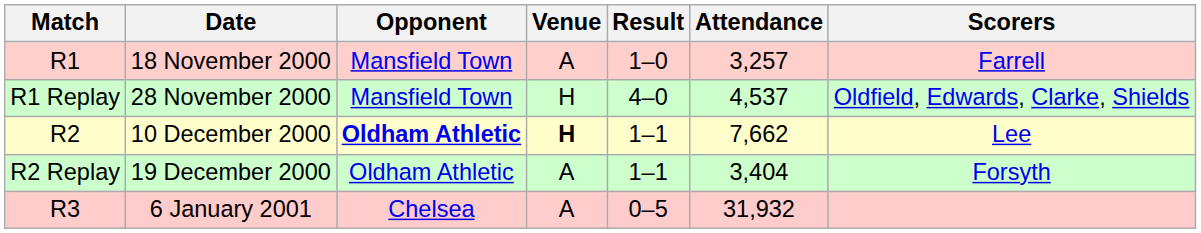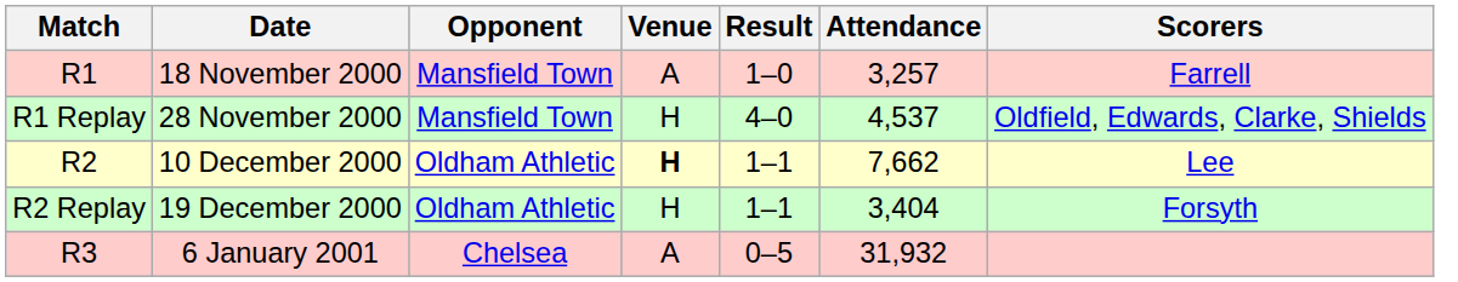10 December 2000 | Opponent: bold -> normal
19 December 2000 | Venue: A -> H
